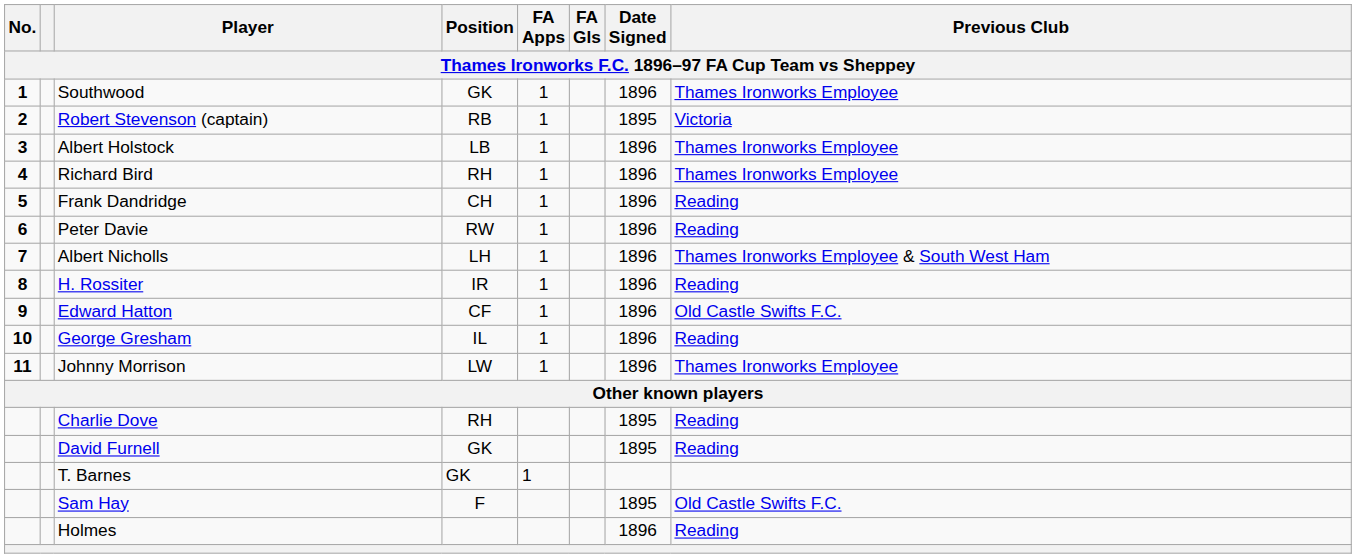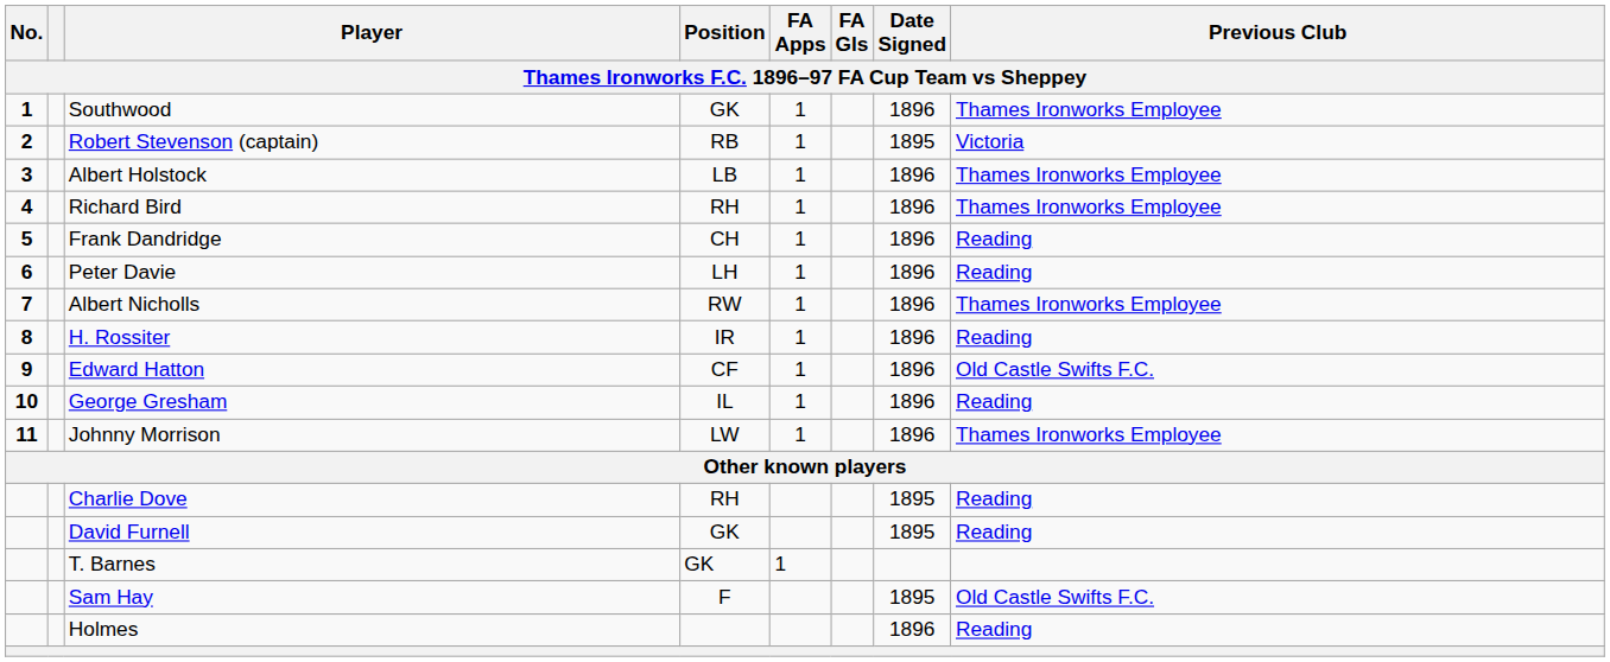Peter Davie | Position: RW -> LH
Albert Nicholls | Position: LH -> RW
Albert Nicholls | Previous Club: Thames Ironworks Employee & South West Ham -> Thames Ironworks Employee
